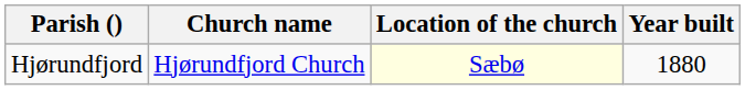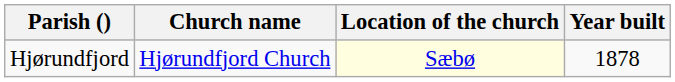Hjørundfjord | Year built: 1880 -> 1878
